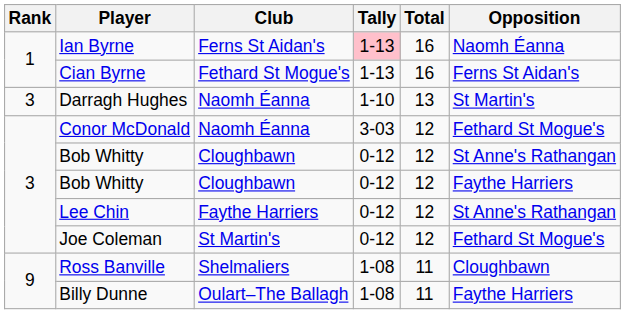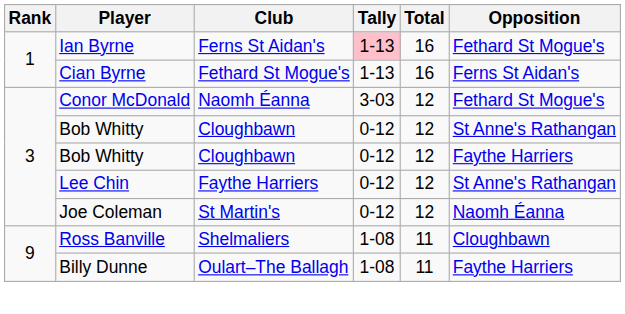Ian Byrne | Opposition: Naomh Éanna -> Fethard St Mogue's
- row: 3 | Darragh Hughes | Naomh Éanna | 1-10 | 13 | St Martin's
Joe Coleman | Opposition: Fethard St Mogue's -> Naomh Éanna
